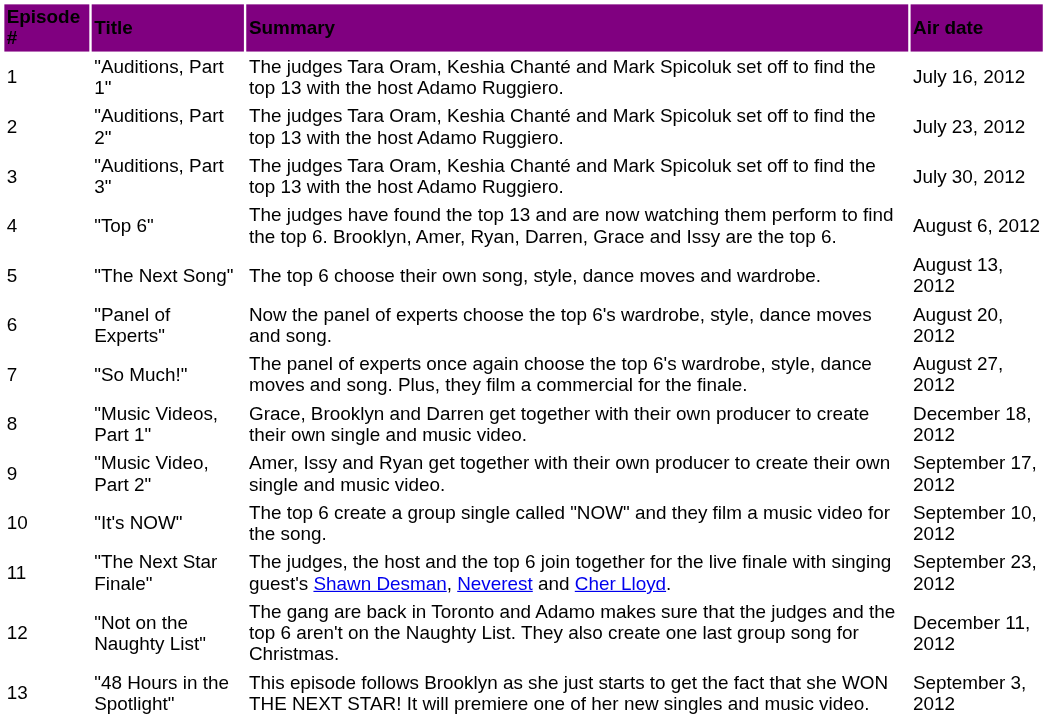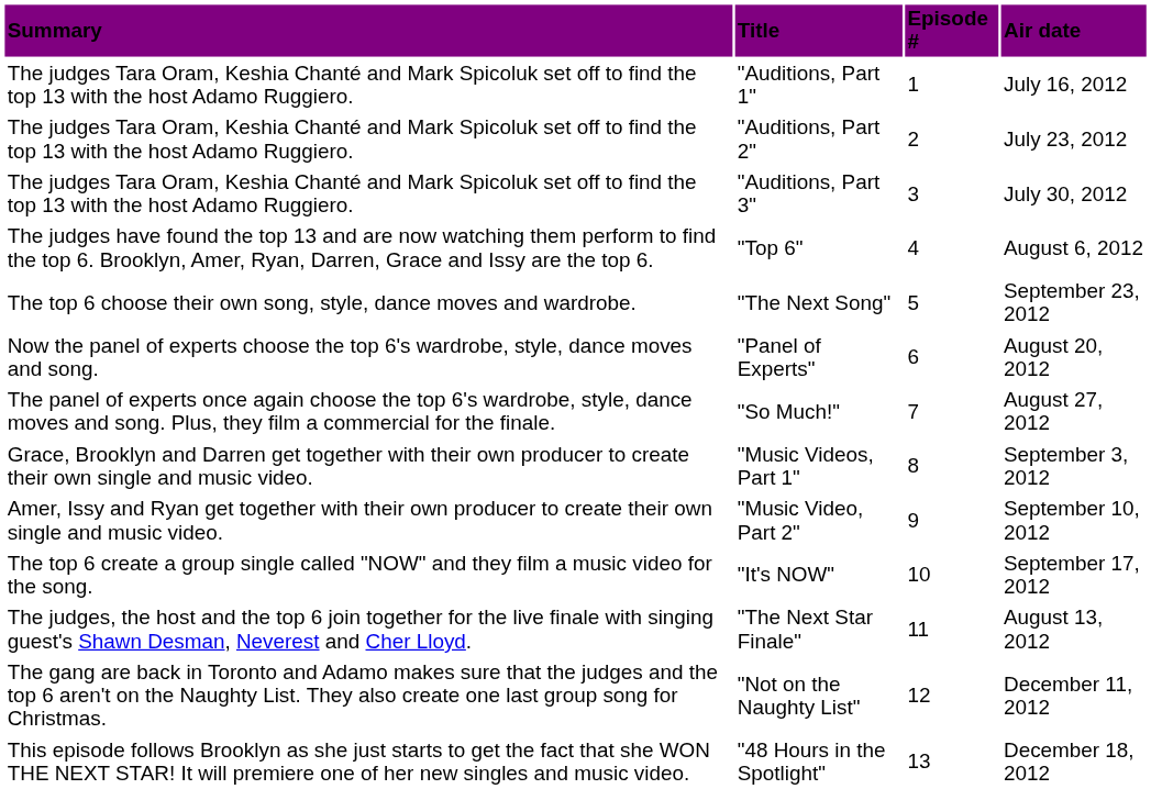columns swapped: Episode # <-> Summary
"The Next Song" | Air date: August 13, 2012 -> September 23, 2012
"Music Videos, Part 1" | Air date: December 18, 2012 -> September 3, 2012
"Music Video, Part 2" | Air date: September 17, 2012 -> September 10, 2012
"It's NOW" | Air date: September 10, 2012 -> September 17, 2012
"The Next Star Finale" | Air date: September 23, 2012 -> August 13, 2012
"48 Hours in the Spotlight" | Air date: September 3, 2012 -> December 18, 2012
